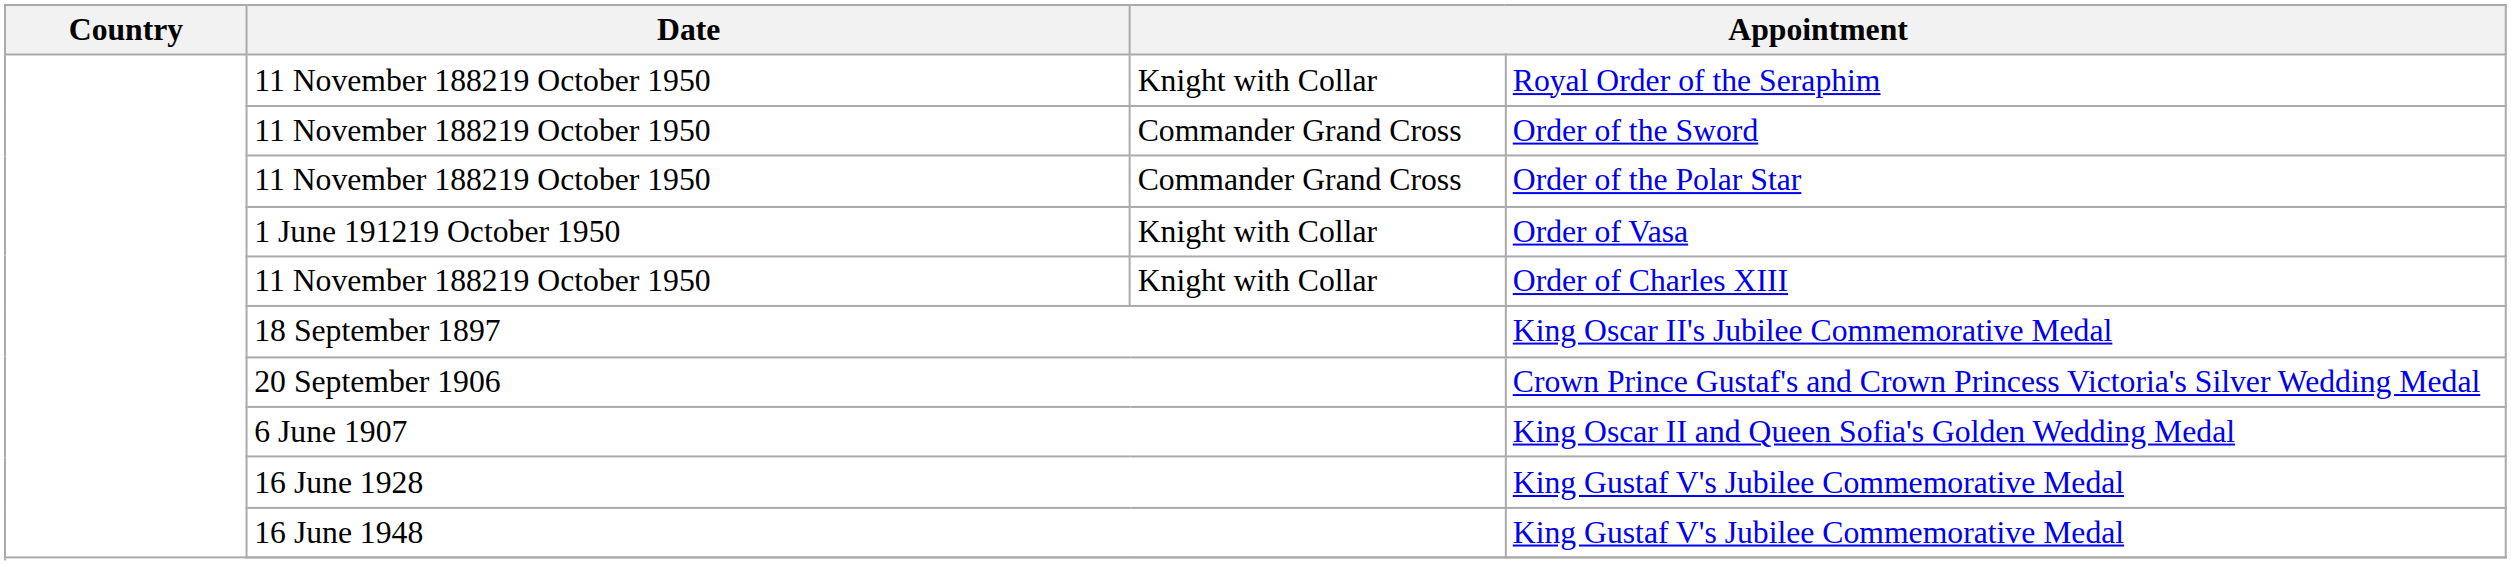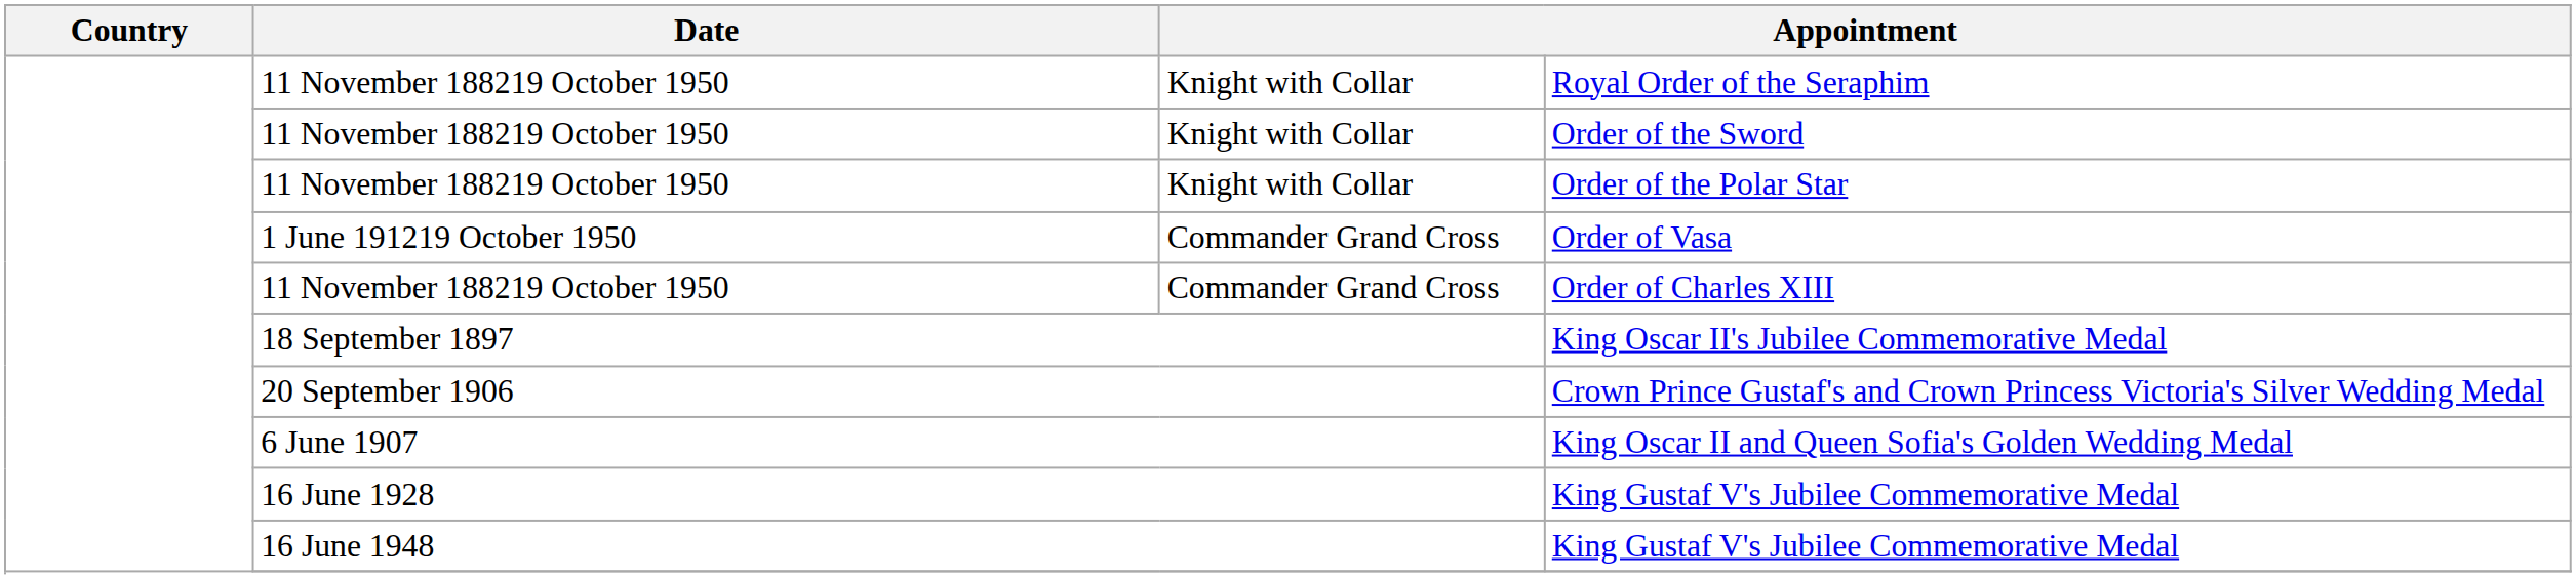Order of the Sword | column 3: Commander Grand Cross -> Knight with Collar
Order of the Polar Star | column 3: Commander Grand Cross -> Knight with Collar
Order of Vasa | column 3: Knight with Collar -> Commander Grand Cross
Order of Charles XIII | column 3: Knight with Collar -> Commander Grand Cross
